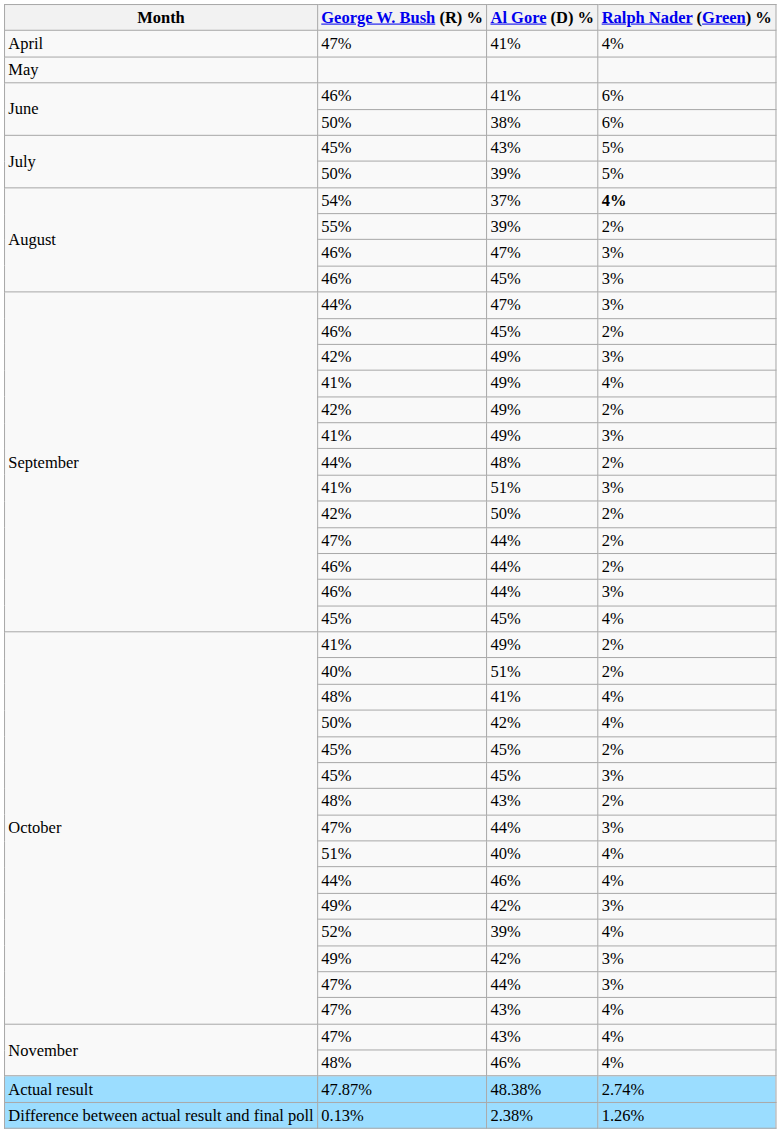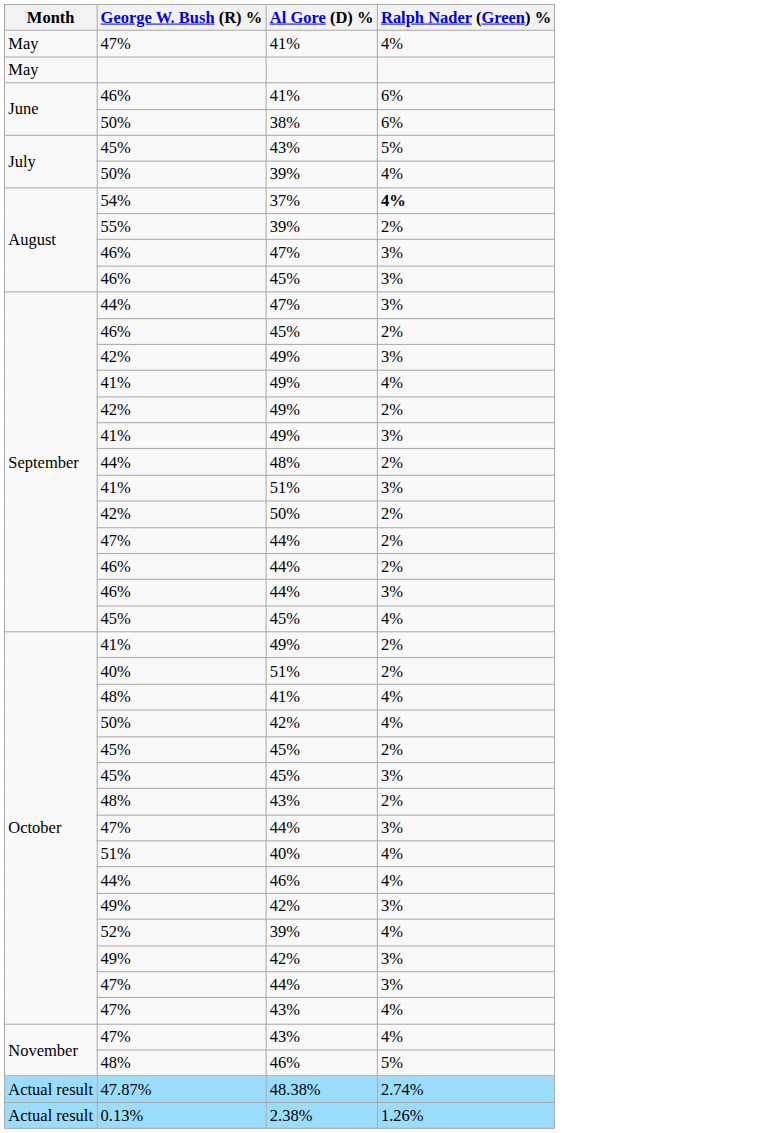47% / 41% | Month: April -> May
50% / 39% | Ralph Nader (Green) %: 5% -> 4%
48% / 46% | Ralph Nader (Green) %: 4% -> 5%
2.38% | Month: Difference between actual result and final poll -> Actual result
